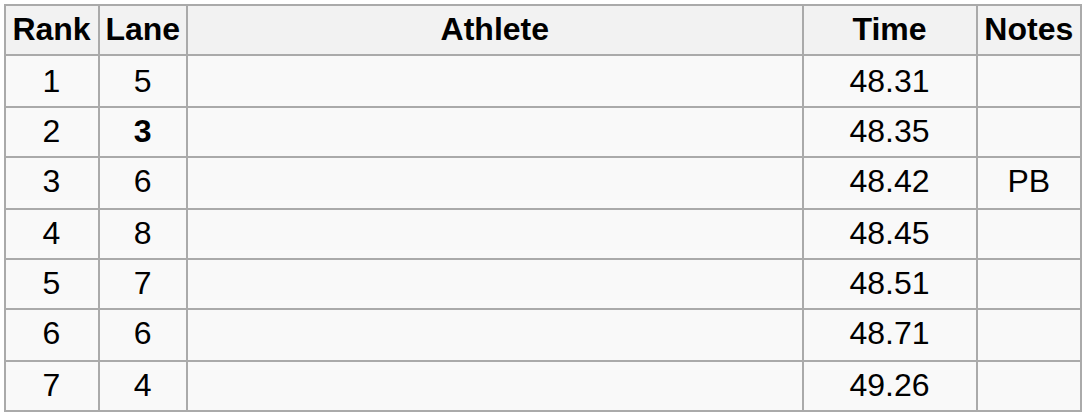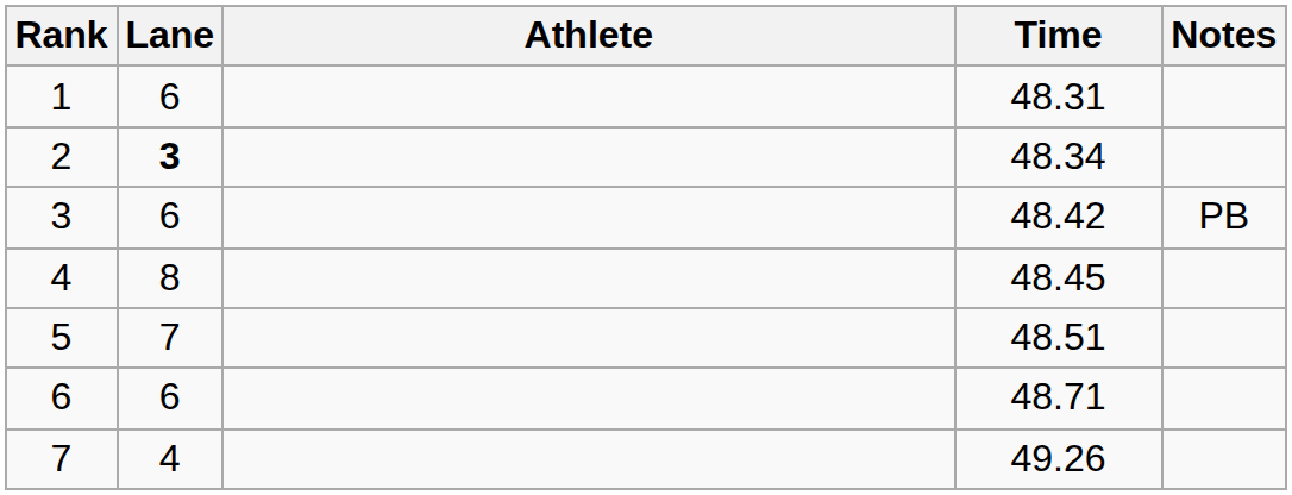1 | Lane: 5 -> 6
2 | Time: 48.35 -> 48.34
